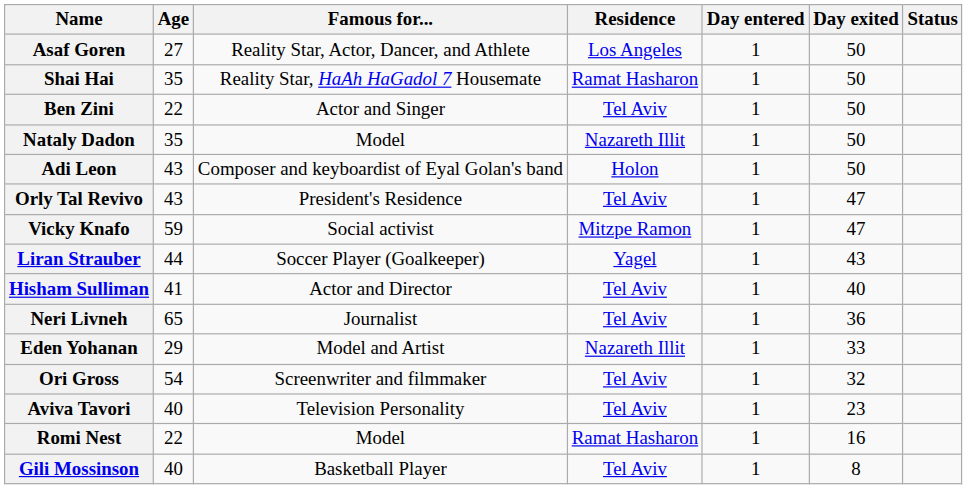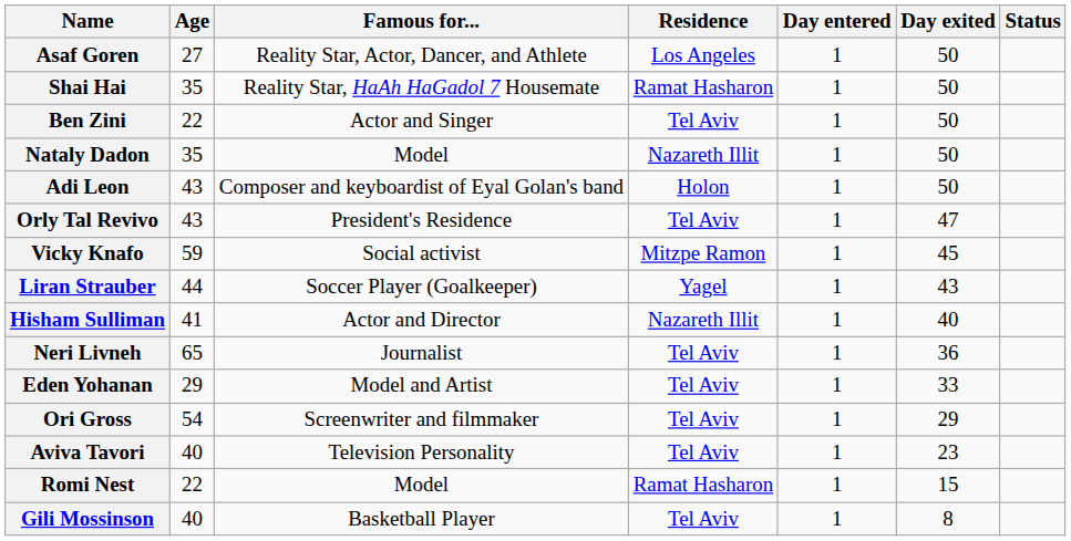Vicky Knafo | Day exited: 47 -> 45
Hisham Sulliman | Residence: Tel Aviv -> Nazareth Illit
Eden Yohanan | Residence: Nazareth Illit -> Tel Aviv
Ori Gross | Day exited: 32 -> 29
Romi Nest | Day exited: 16 -> 15
